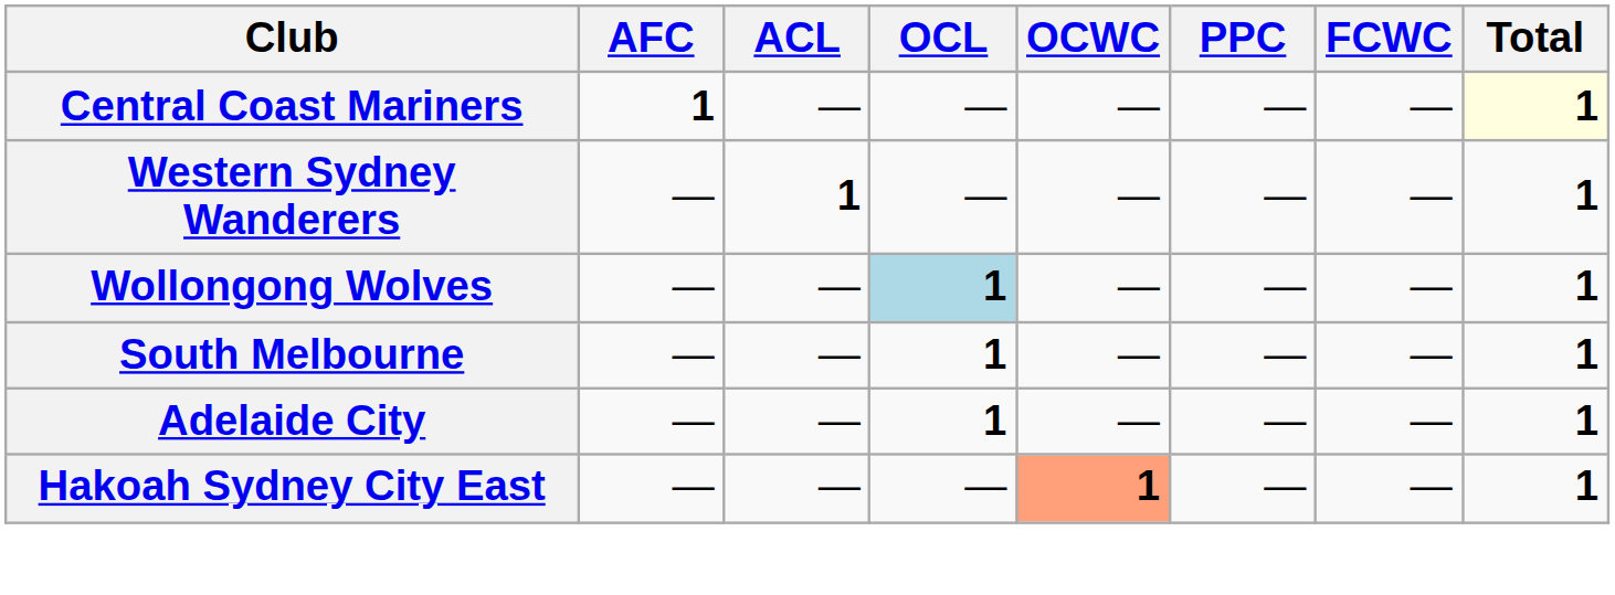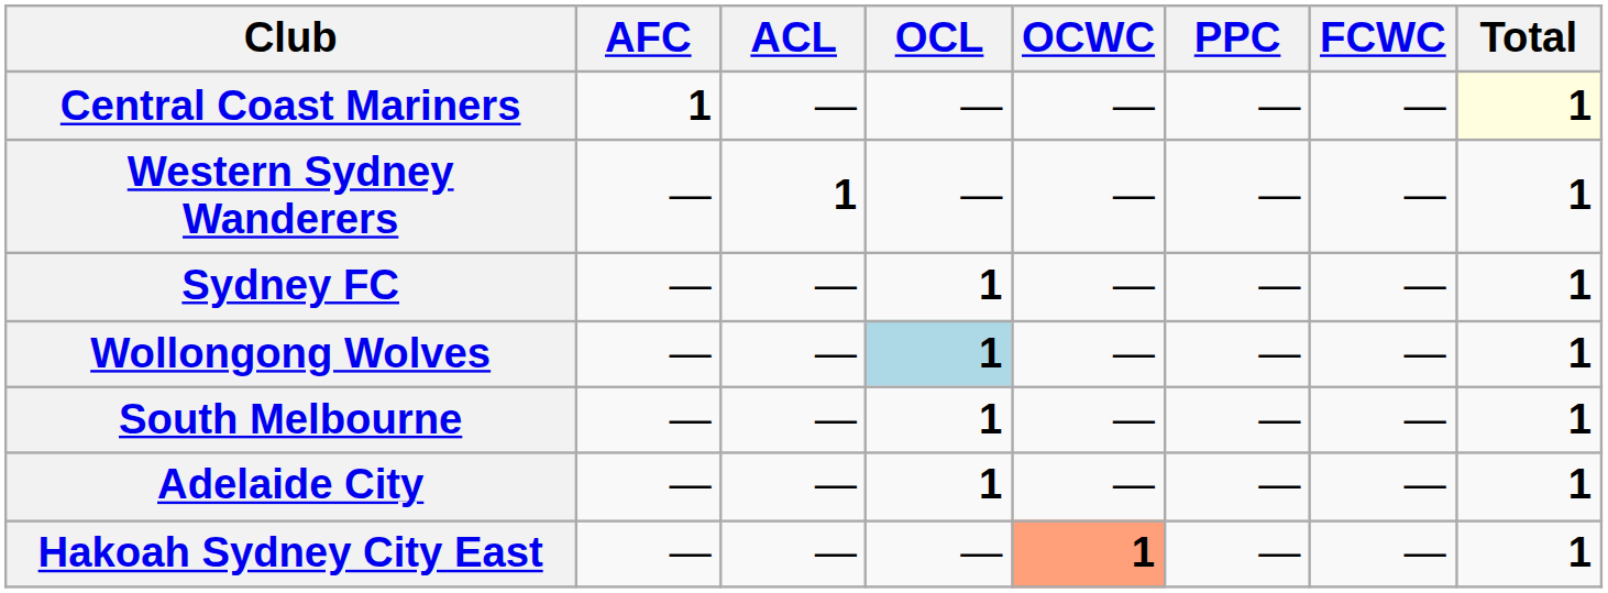+ row: Sydney FC | — | — | 1 | — | — | — | 1
